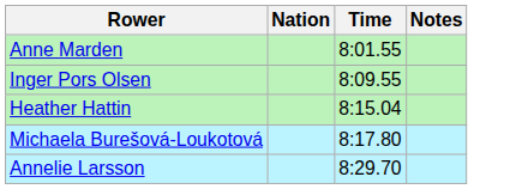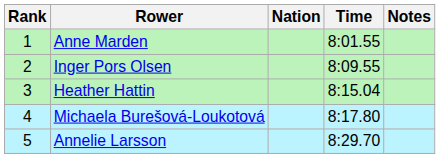+ column: Rank | 1 | 2 | 3 | 4 | 5
